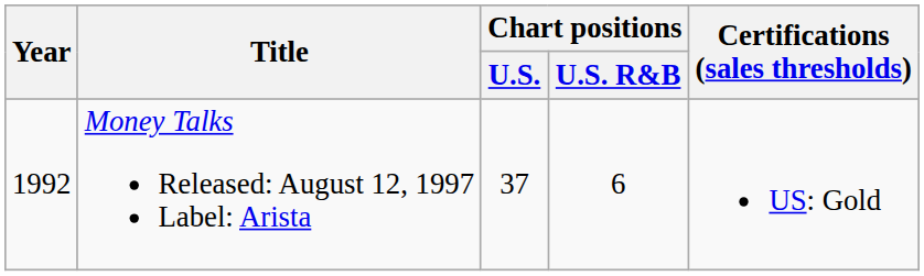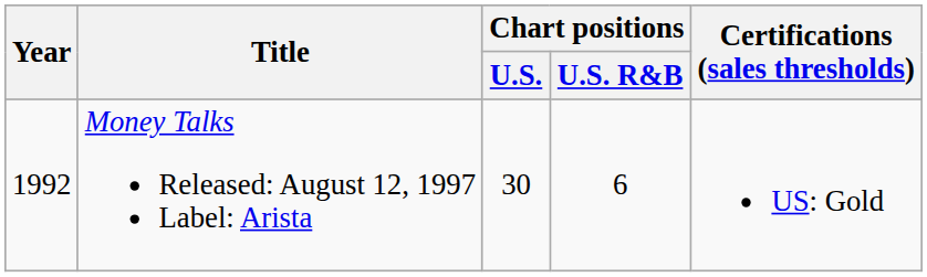Money Talks Released: August 12, 1997 Label: Arista | Chart positions / U.S.: 37 -> 30
